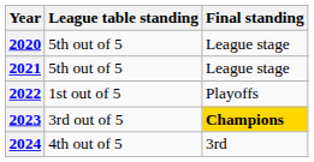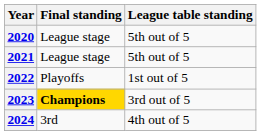columns swapped: League table standing <-> Final standing
